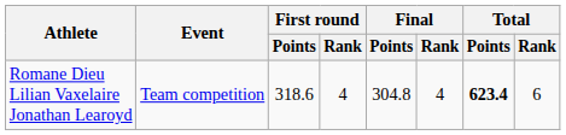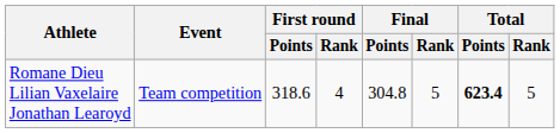Romane Dieu Lilian Vaxelaire Jonathan Learoyd | Final / Rank: 4 -> 5
Romane Dieu Lilian Vaxelaire Jonathan Learoyd | Total / Rank: 6 -> 5
